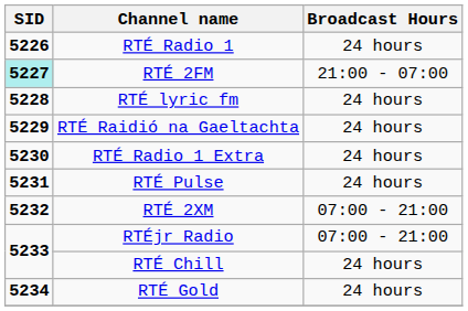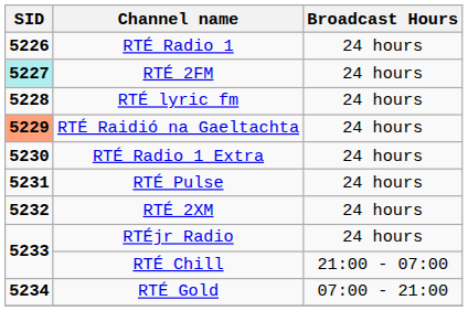RTÉ 2FM | Broadcast Hours: 21:00 - 07:00 -> 24 hours
RTÉ Raidió na Gaeltachta | SID: no background -> lightsalmon background
RTÉ 2XM | Broadcast Hours: 07:00 - 21:00 -> 24 hours
RTÉjr Radio | Broadcast Hours: 07:00 - 21:00 -> 24 hours
RTÉ Chill | Broadcast Hours: 24 hours -> 21:00 - 07:00
RTÉ Gold | Broadcast Hours: 24 hours -> 07:00 - 21:00
